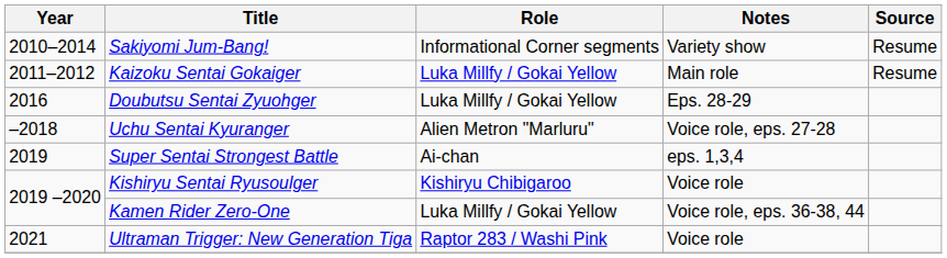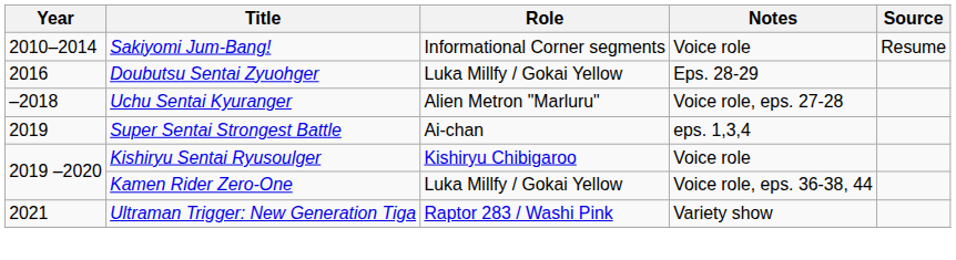Sakiyomi Jum-Bang! | Notes: Variety show -> Voice role
- row: 2011–2012 | Kaizoku Sentai Gokaiger | Luka Millfy / Gokai Yellow | Main role | Resume
Ultraman Trigger: New Generation Tiga | Notes: Voice role -> Variety show
